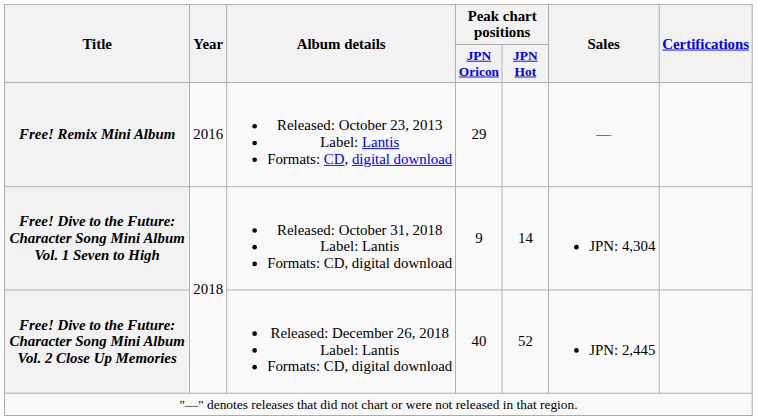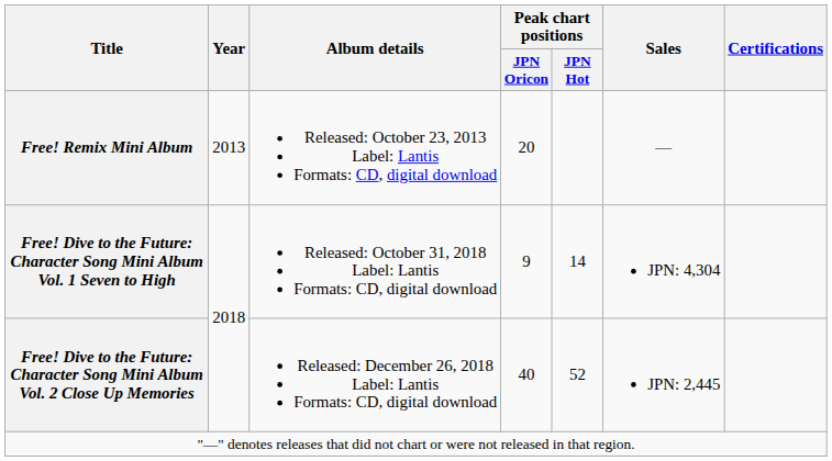Free! Remix Mini Album | Year: 2016 -> 2013
Free! Remix Mini Album | Peak chart positions / JPN Oricon: 29 -> 20
